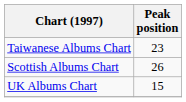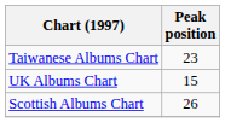rows swapped: Scottish Albums Chart <-> UK Albums Chart
